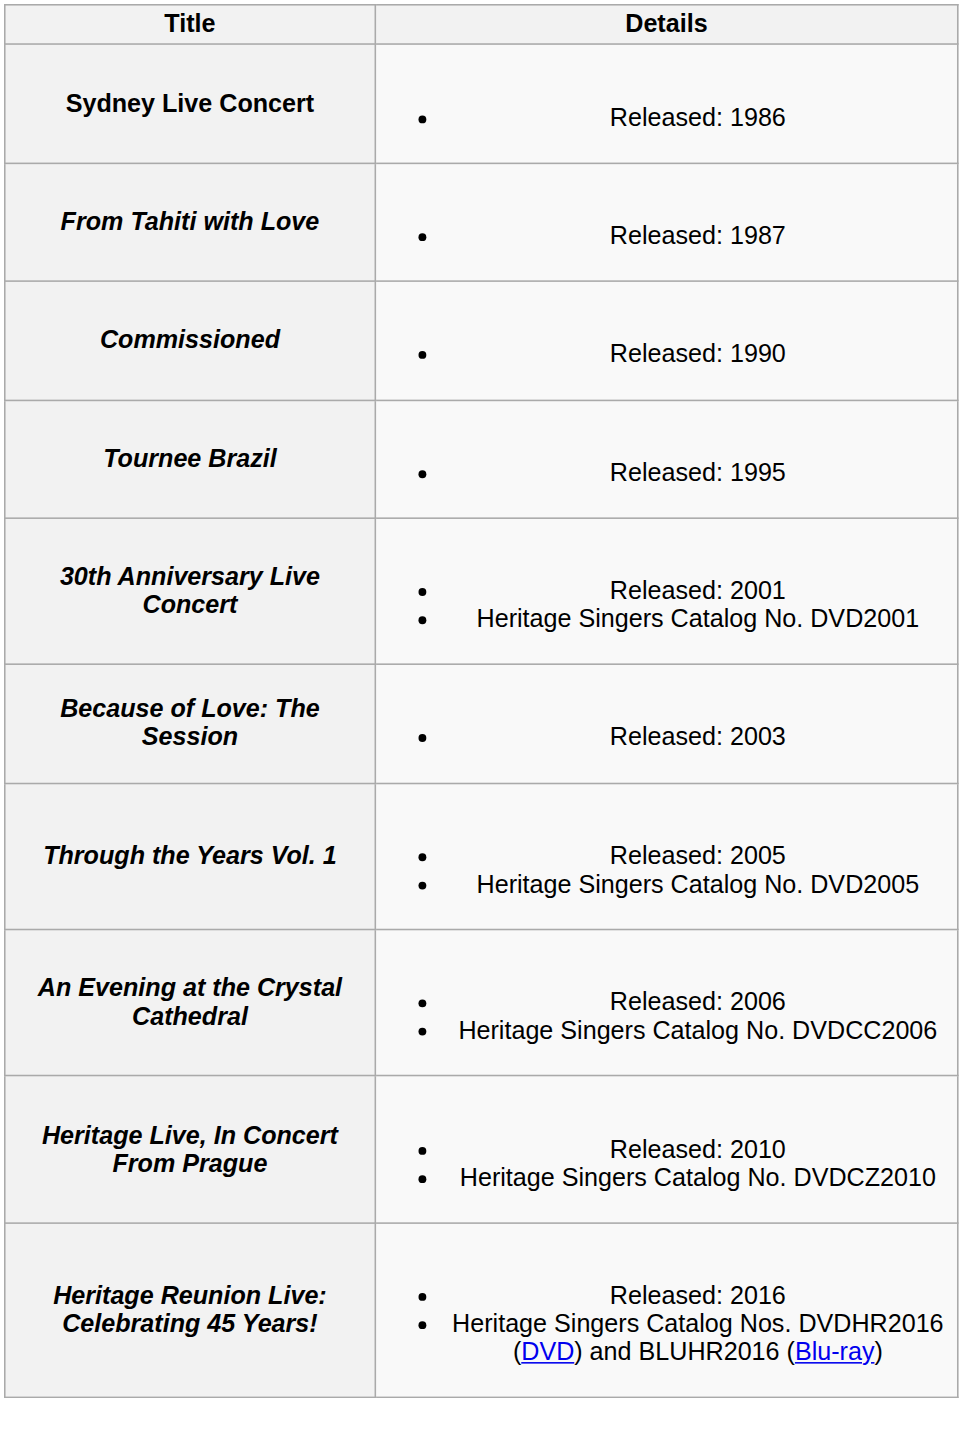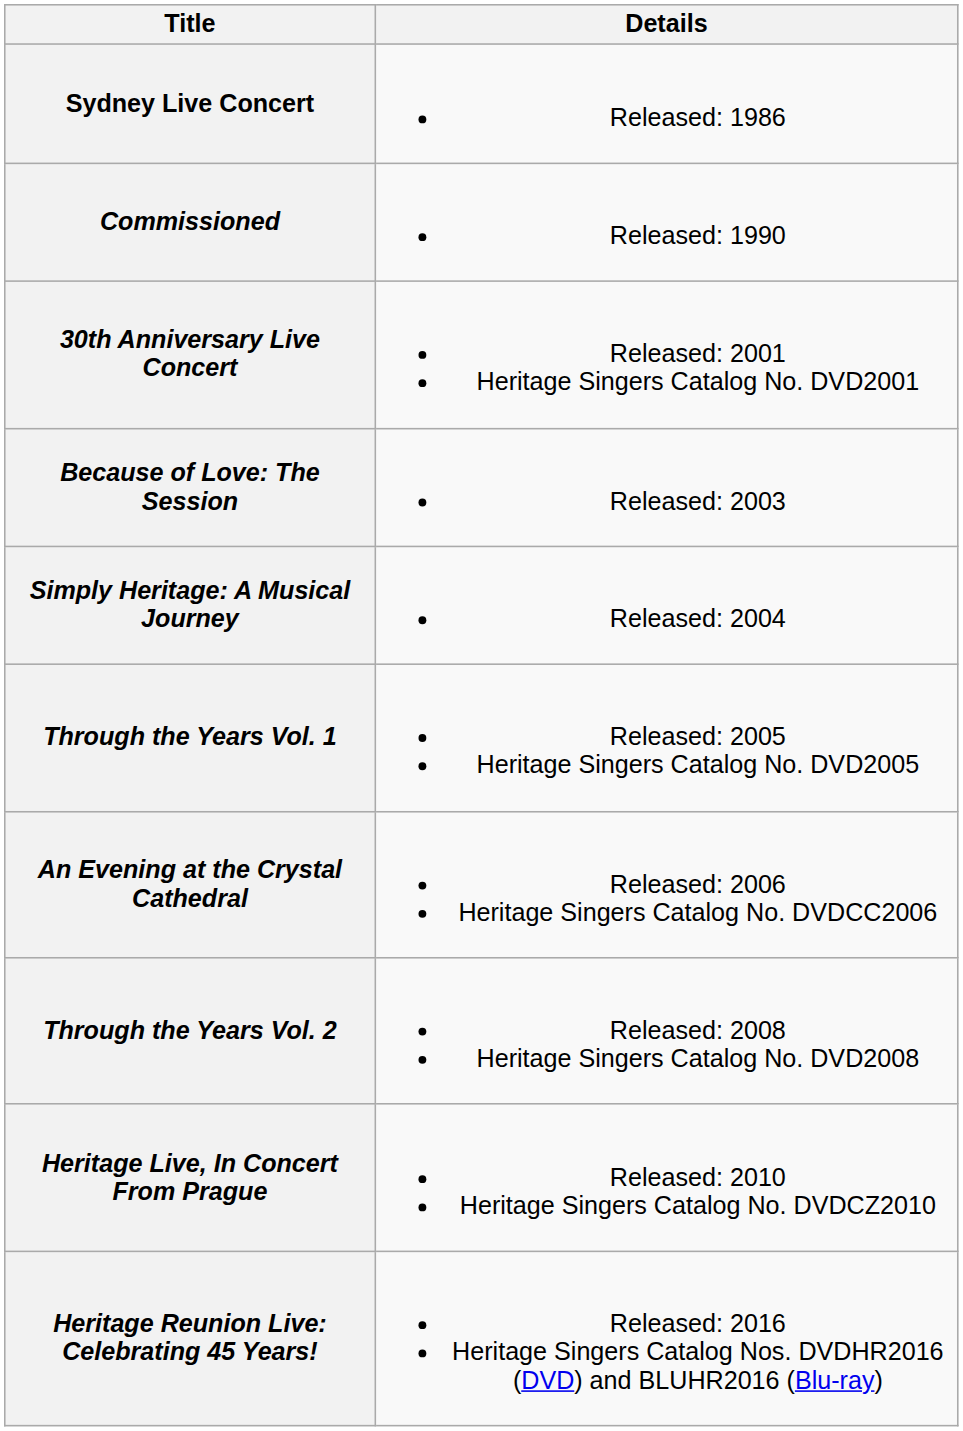- row: From Tahiti with Love | Released: 1987
- row: Tournee Brazil | Released: 1995
+ row: Simply Heritage: A Musical Journey | Released: 2004
+ row: Through the Years Vol. 2 | Released: 2008 Heritage Singers Catalog No. DVD2008
